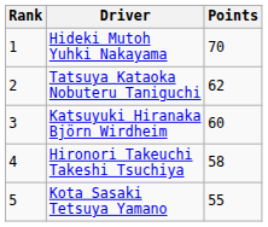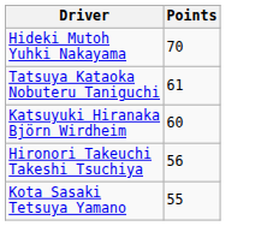- column: Rank | 1 | 2 | 3 | 4 | 5
Tatsuya Kataoka Nobuteru Taniguchi | Points: 62 -> 61
Hironori Takeuchi Takeshi Tsuchiya | Points: 58 -> 56
